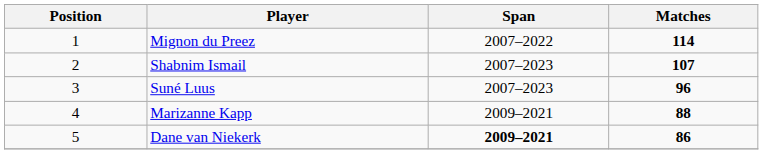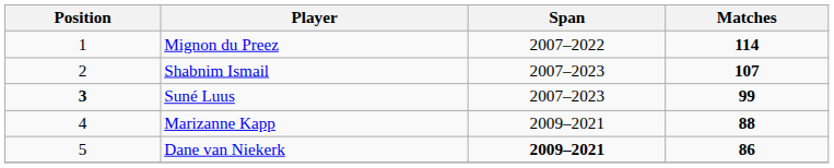Suné Luus | Position: normal -> bold
Suné Luus | Matches: 96 -> 99
